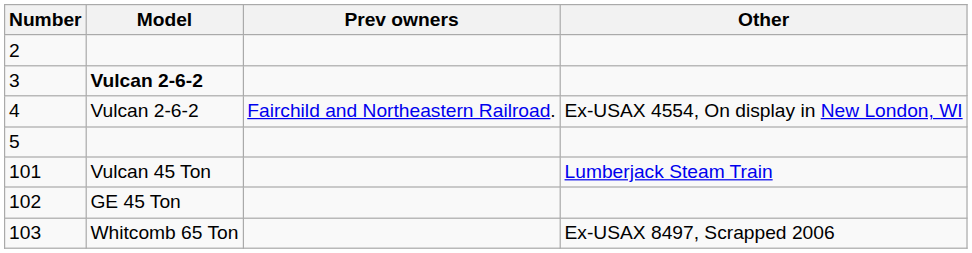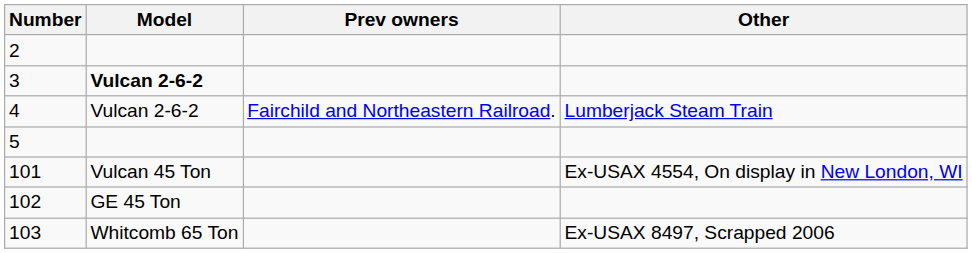4 | Other: Ex-USAX 4554, On display in New London, WI -> Lumberjack Steam Train
101 | Other: Lumberjack Steam Train -> Ex-USAX 4554, On display in New London, WI
